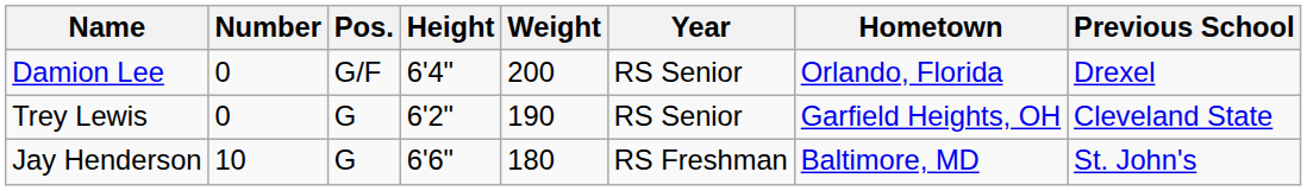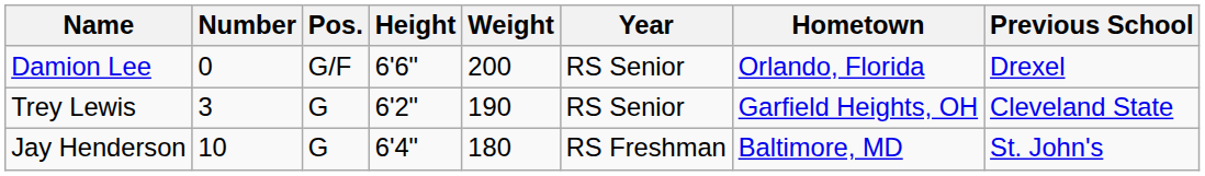Damion Lee | Height: 6'4" -> 6'6"
Trey Lewis | Number: 0 -> 3
Jay Henderson | Height: 6'6" -> 6'4"
